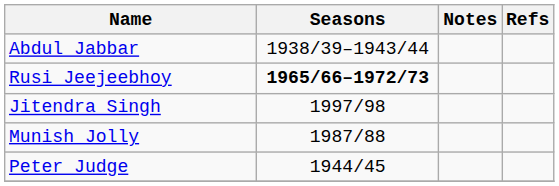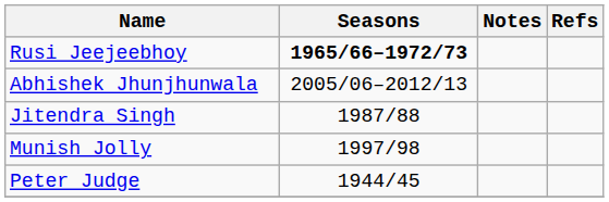- row: Abdul Jabbar | 1938/39–1943/44
+ row: Abhishek Jhunjhunwala | 2005/06–2012/13
Jitendra Singh | Seasons: 1997/98 -> 1987/88
Munish Jolly | Seasons: 1987/88 -> 1997/98
